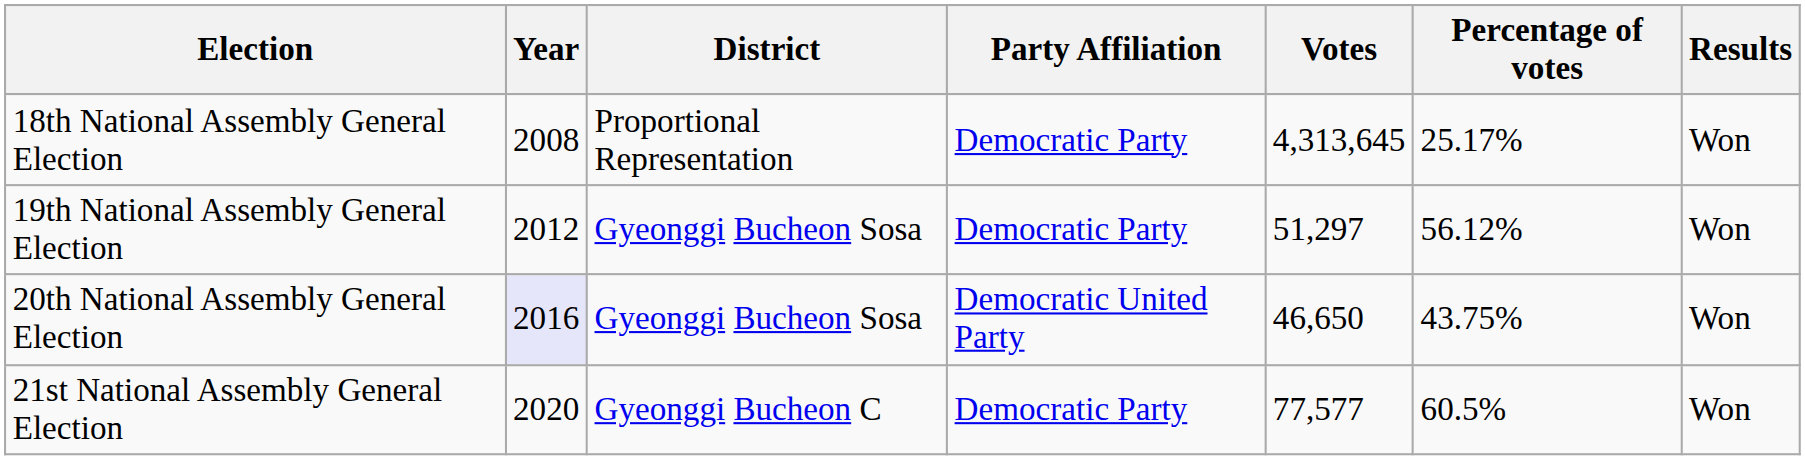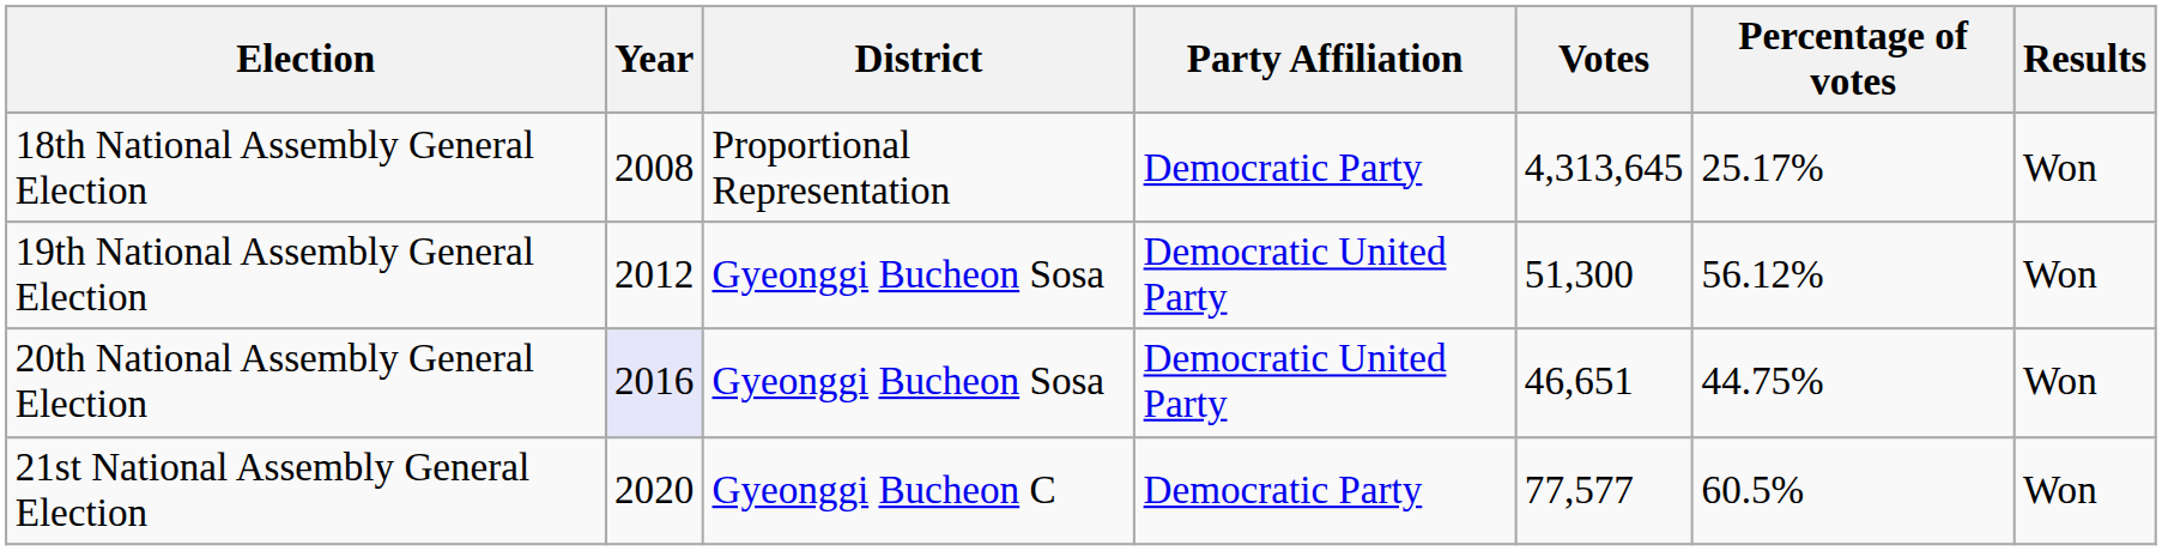19th National Assembly General Election | Party Affiliation: Democratic Party -> Democratic United Party
19th National Assembly General Election | Votes: 51,297 -> 51,300
20th National Assembly General Election | Votes: 46,650 -> 46,651
20th National Assembly General Election | Percentage of votes: 43.75% -> 44.75%
